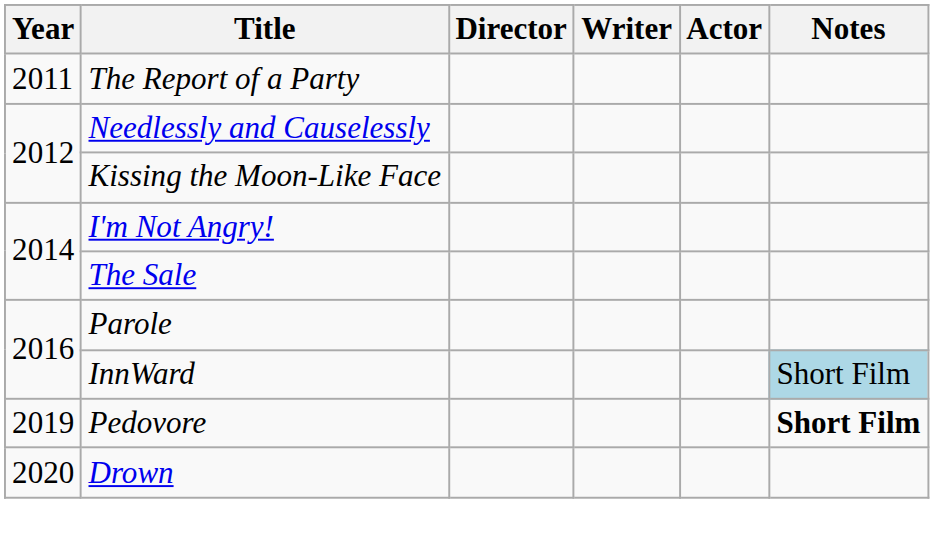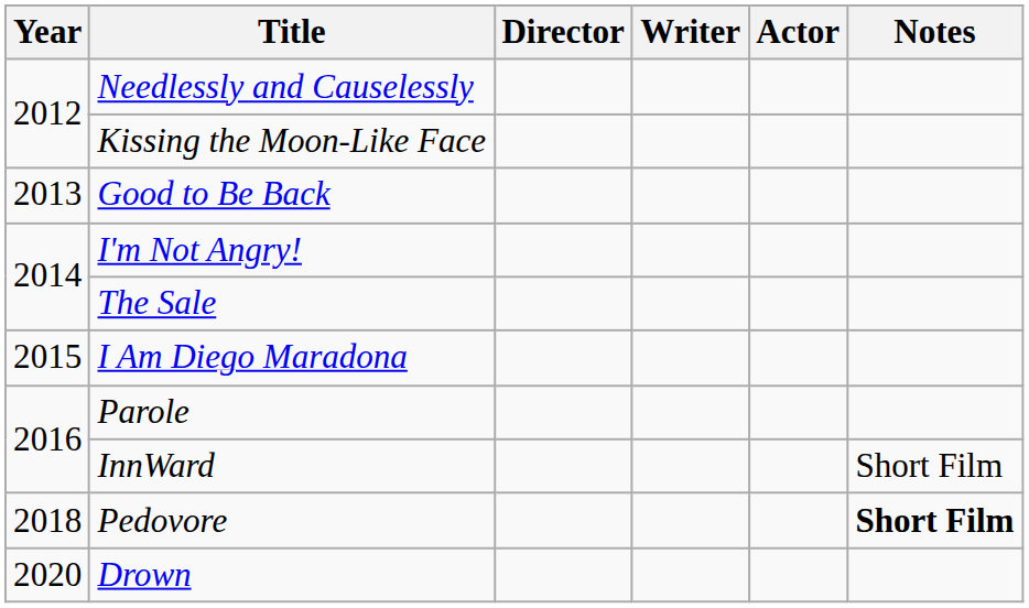- row: 2011 | The Report of a Party
+ row: 2013 | Good to Be Back
+ row: 2015 | I Am Diego Maradona
InnWard | Notes: lightblue background -> no background
Pedovore | Year: 2019 -> 2018
